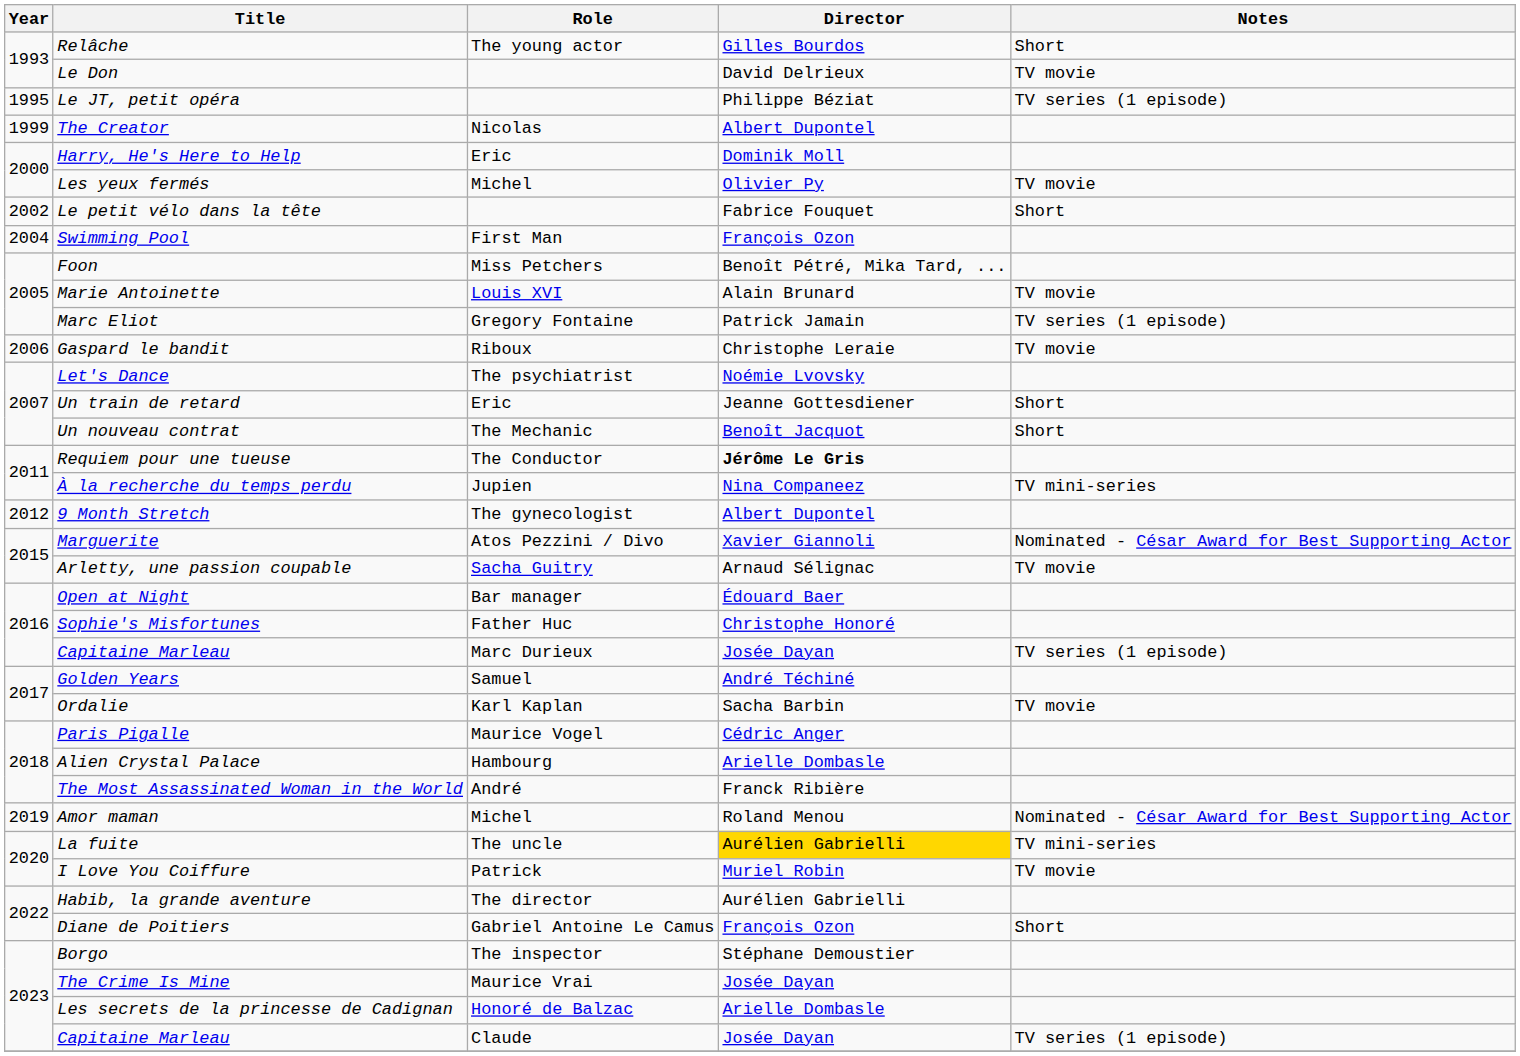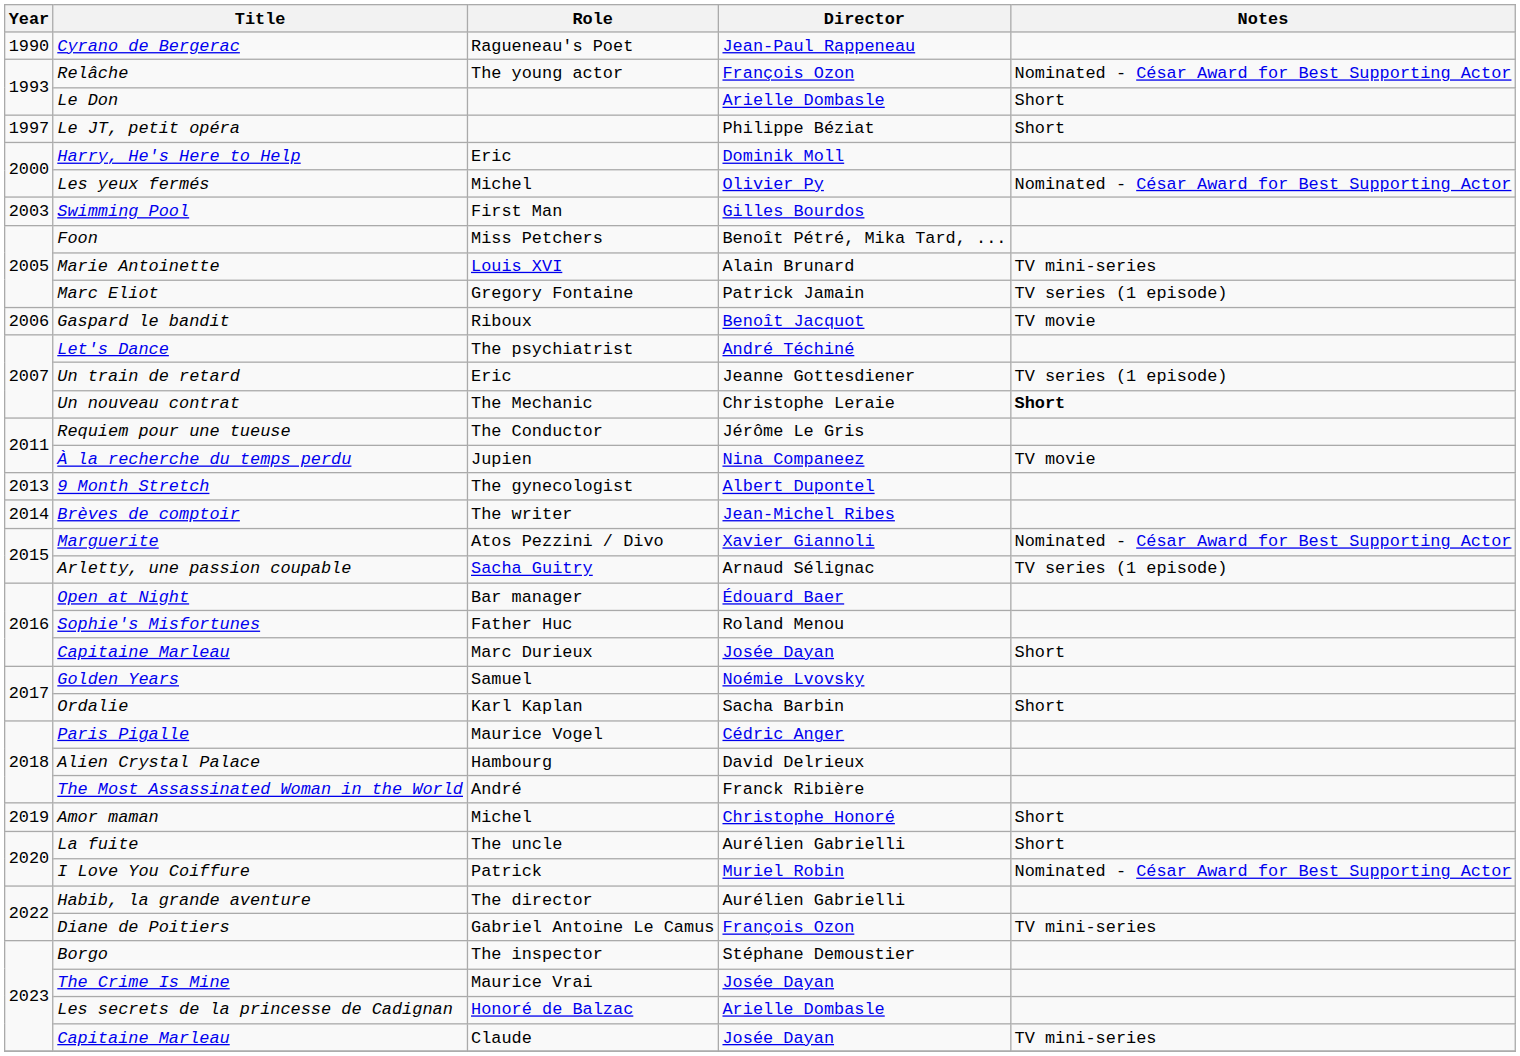+ row: 1990 | Cyrano de Bergerac | Ragueneau's Poet | Jean-Paul Rappeneau
Relâche | Director: Gilles Bourdos -> François Ozon
Relâche | Notes: Short -> Nominated - César Award for Best Supporting Actor
Le Don | Director: David Delrieux -> Arielle Dombasle
Le Don | Notes: TV movie -> Short
Le JT, petit opéra | Year: 1995 -> 1997
Le JT, petit opéra | Notes: TV series (1 episode) -> Short
- row: 1999 | The Creator | Nicolas | Albert Dupontel
Les yeux fermés | Notes: TV movie -> Nominated - César Award for Best Supporting Actor
- row: 2002 | Le petit vélo dans la tête | Fabrice Fouquet | Short
Swimming Pool | Year: 2004 -> 2003
Swimming Pool | Director: François Ozon -> Gilles Bourdos
Marie Antoinette | Notes: TV movie -> TV mini-series
Gaspard le bandit | Director: Christophe Leraie -> Benoît Jacquot
Let's Dance | Director: Noémie Lvovsky -> André Téchiné
Un train de retard | Notes: Short -> TV series (1 episode)
Un nouveau contrat | Director: Benoît Jacquot -> Christophe Leraie
Un nouveau contrat | Notes: normal -> bold
Requiem pour une tueuse | Director: bold -> normal
À la recherche du temps perdu | Notes: TV mini-series -> TV movie
9 Month Stretch | Year: 2012 -> 2013
+ row: 2014 | Brèves de comptoir | The writer | Jean-Michel Ribes
Arletty, une passion coupable | Notes: TV movie -> TV series (1 episode)
Sophie's Misfortunes | Director: Christophe Honoré -> Roland Menou
Capitaine Marleau / Marc Durieux | Notes: TV series (1 episode) -> Short
Golden Years | Director: André Téchiné -> Noémie Lvovsky
Ordalie | Notes: TV movie -> Short
Alien Crystal Palace | Director: Arielle Dombasle -> David Delrieux
Amor maman | Director: Roland Menou -> Christophe Honoré
Amor maman | Notes: Nominated - César Award for Best Supporting Actor -> Short
La fuite | Director: gold background -> no background
La fuite | Notes: TV mini-series -> Short
I Love You Coiffure | Notes: TV movie -> Nominated - César Award for Best Supporting Actor
Diane de Poitiers | Notes: Short -> TV mini-series
Capitaine Marleau / Claude | Notes: TV series (1 episode) -> TV mini-series
